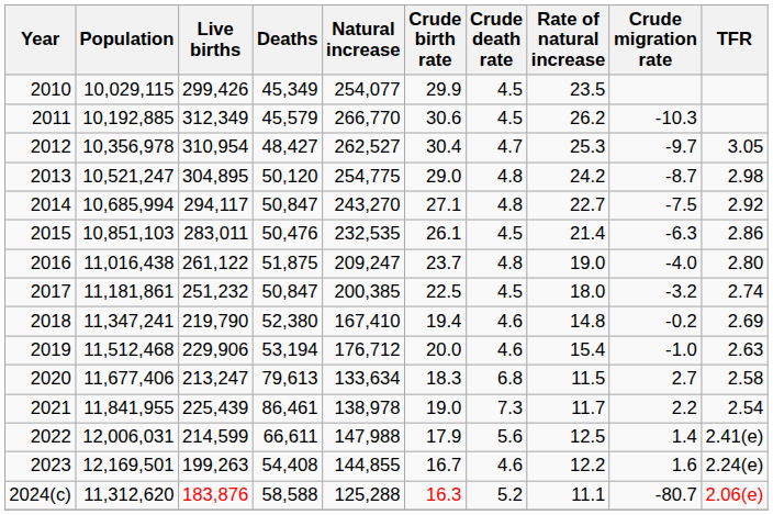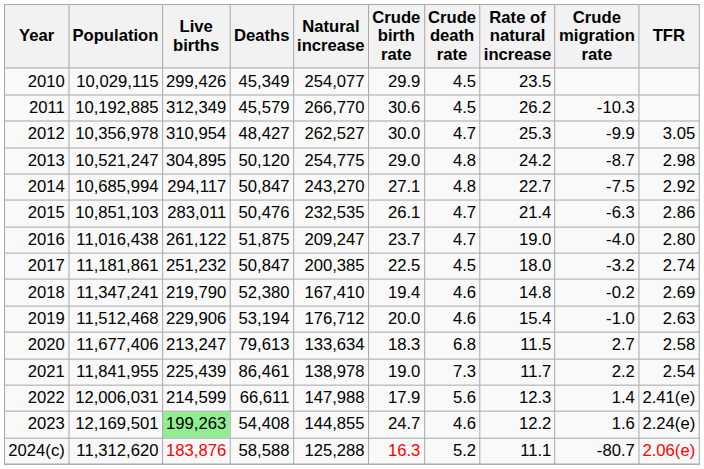2012 | Crude birth rate: 30.4 -> 30.0
2012 | Crude migration rate: -9.7 -> -9.9
2015 | Crude death rate: 4.5 -> 4.7
2016 | Crude death rate: 4.8 -> 4.7
2022 | Rate of natural increase: 12.5 -> 12.3
2023 | Live births: no background -> lightgreen background
2023 | Crude birth rate: 16.7 -> 24.7
